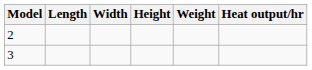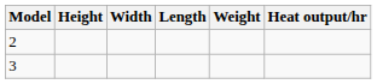columns swapped: Length <-> Height
